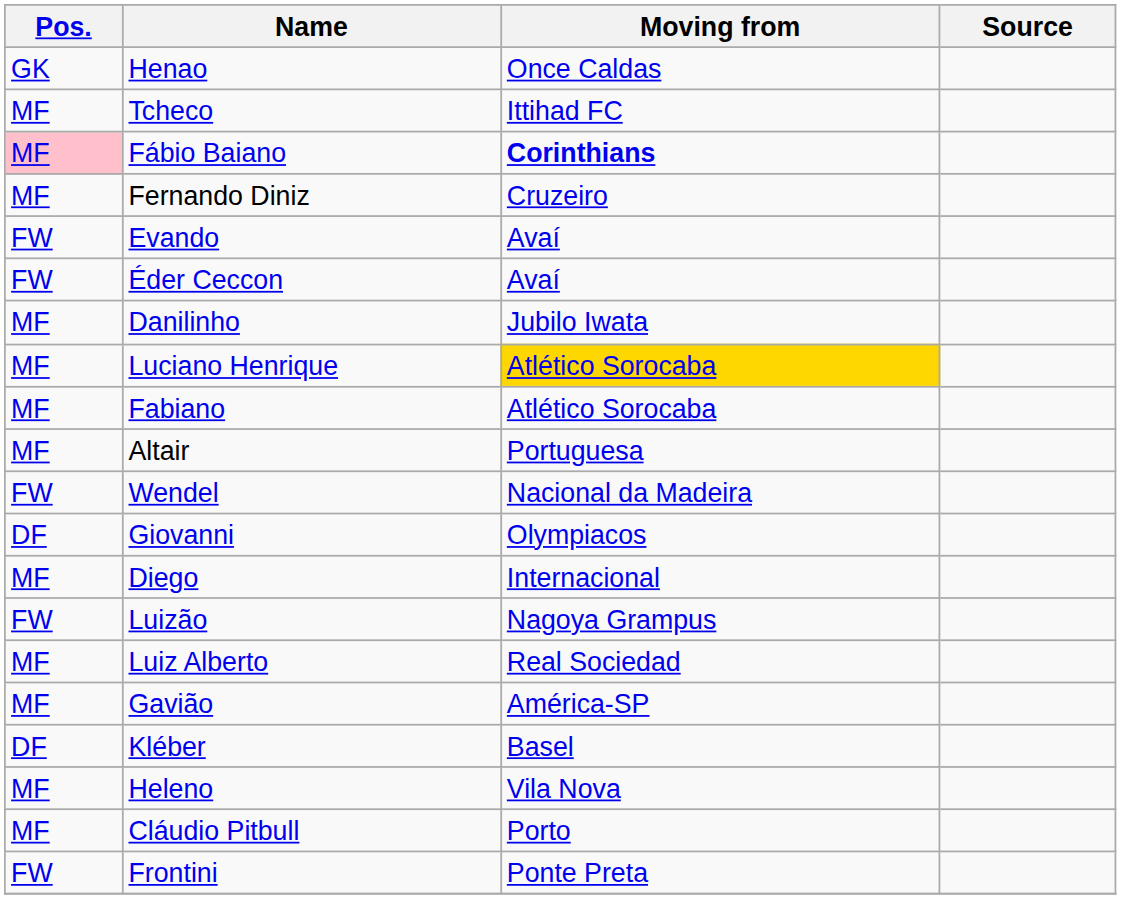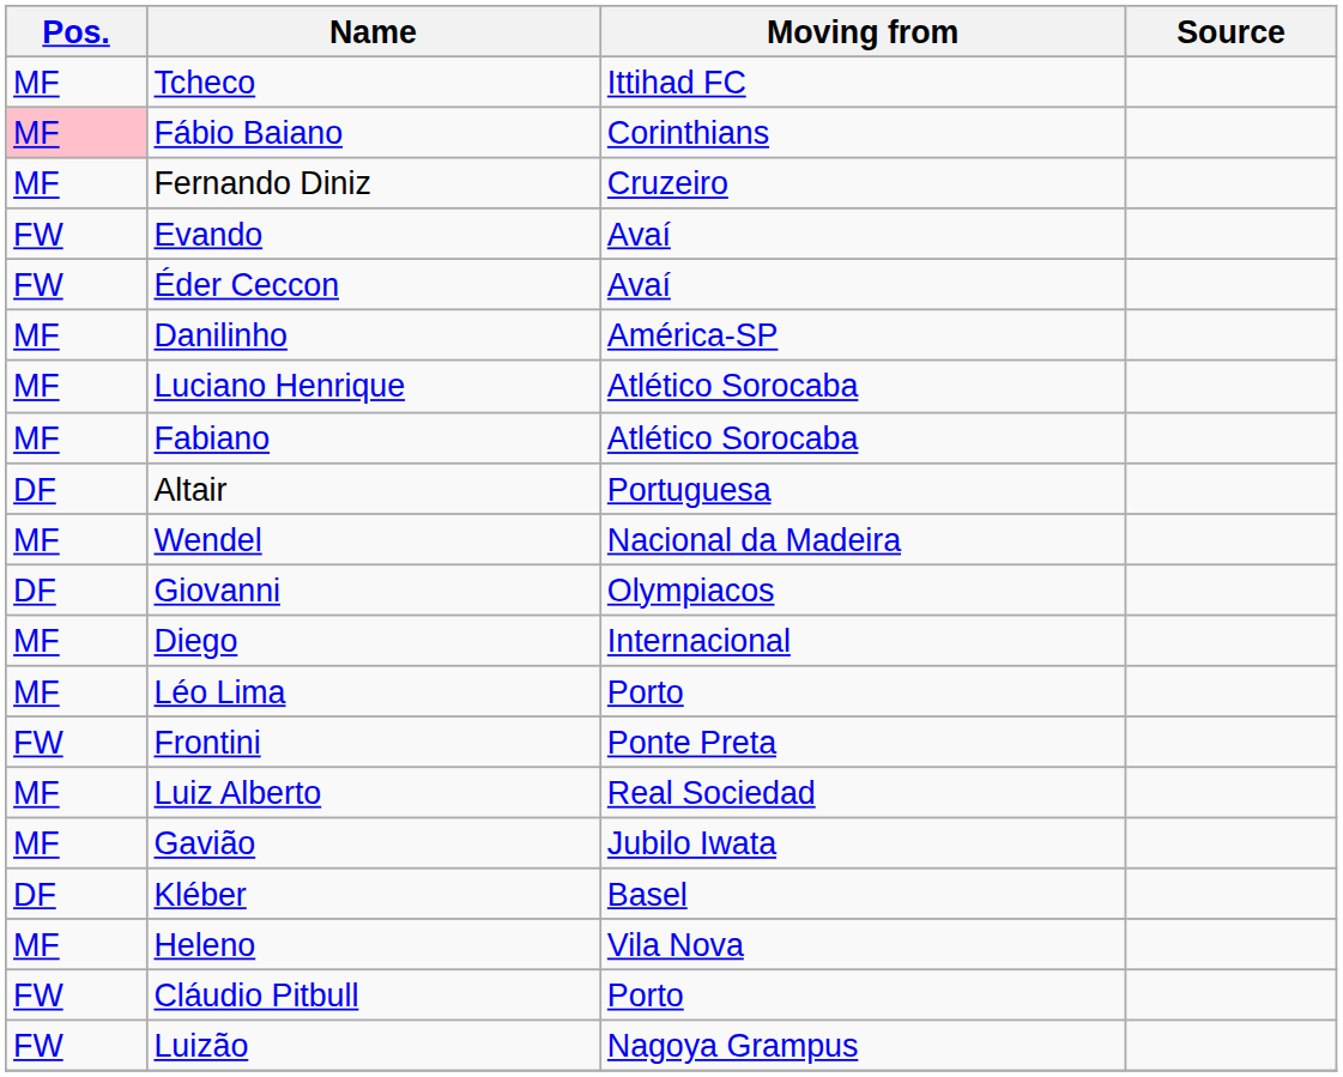- row: GK | Henao | Once Caldas
Fábio Baiano | Moving from: bold -> normal
Danilinho | Moving from: Jubilo Iwata -> América-SP
Luciano Henrique | Moving from: gold background -> no background
Altair | Pos.: MF -> DF
Wendel | Pos.: FW -> MF
+ row: MF | Léo Lima | Porto
rows swapped: Frontini <-> Luizão
Gavião | Moving from: América-SP -> Jubilo Iwata
Cláudio Pitbull | Pos.: MF -> FW
